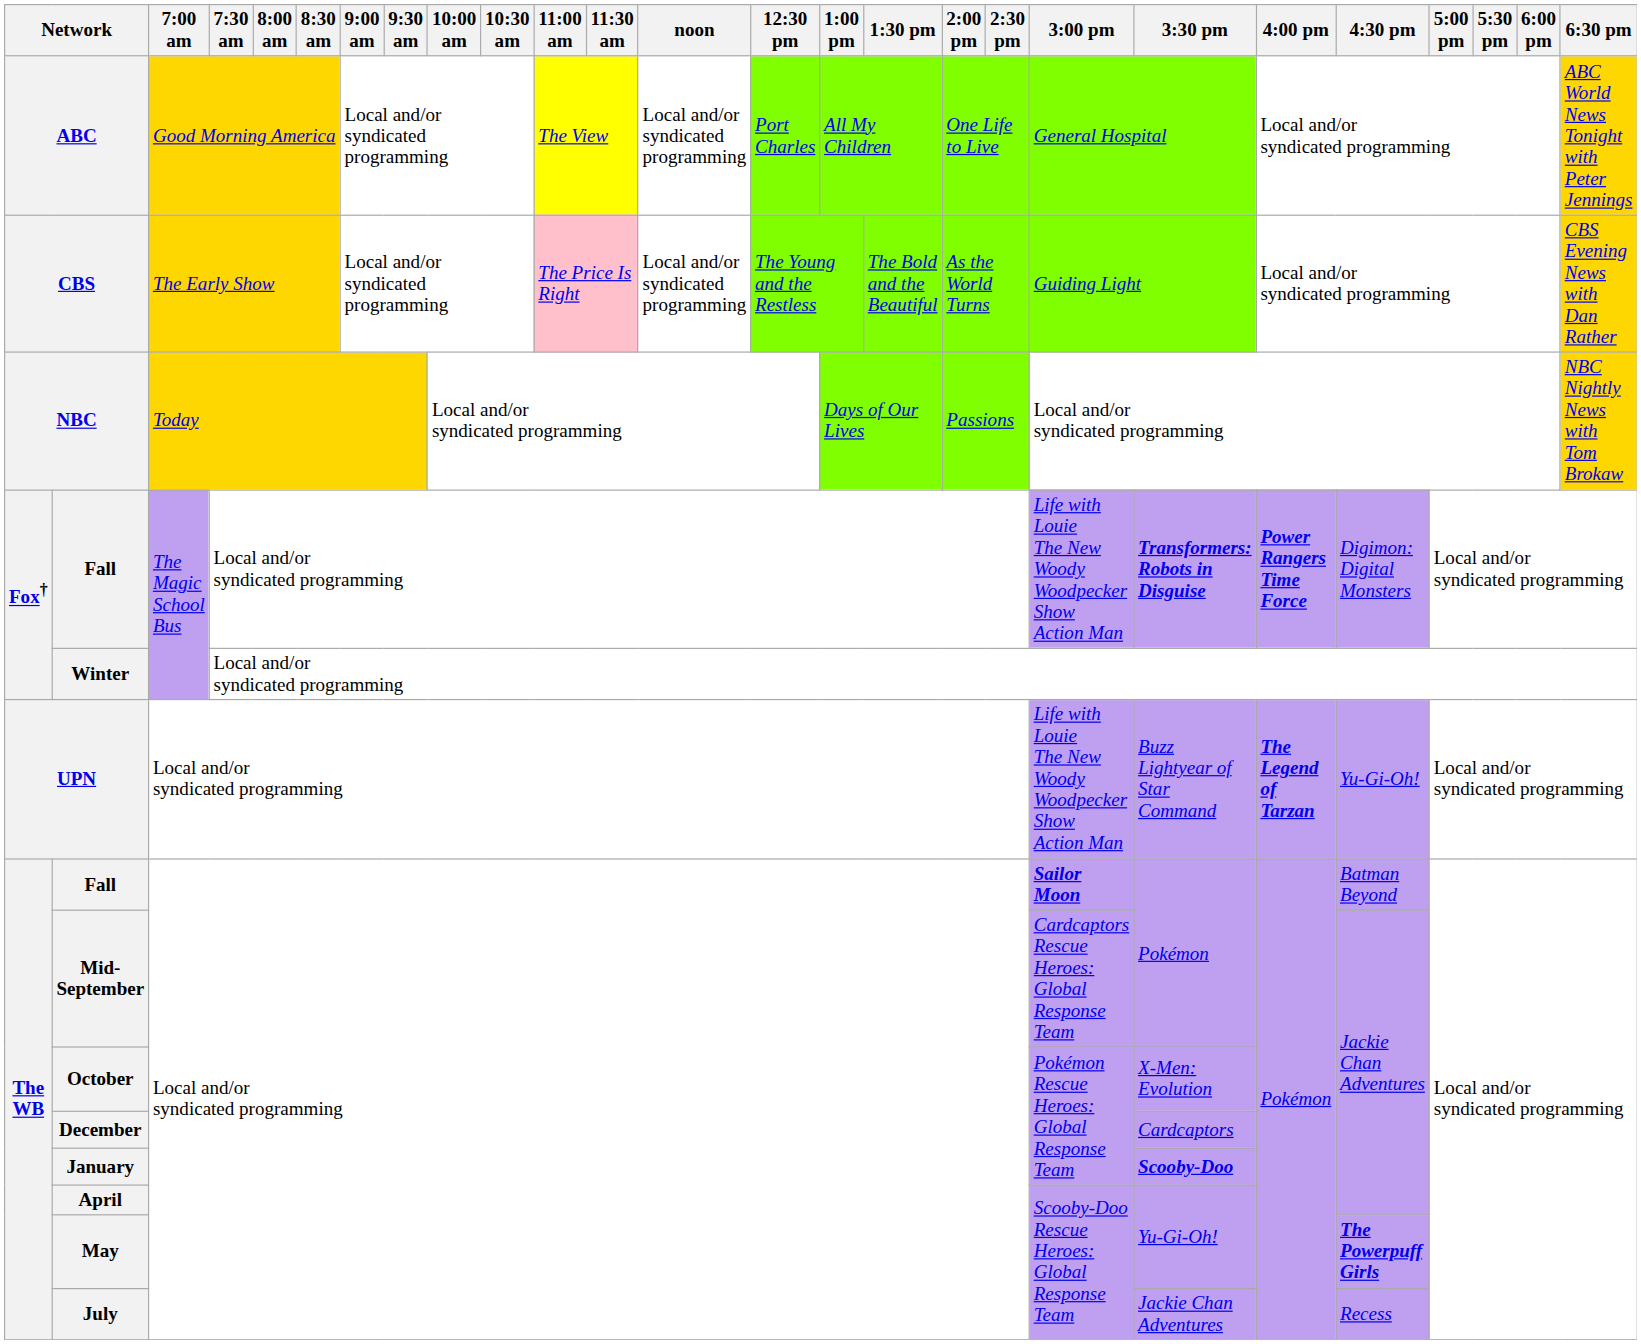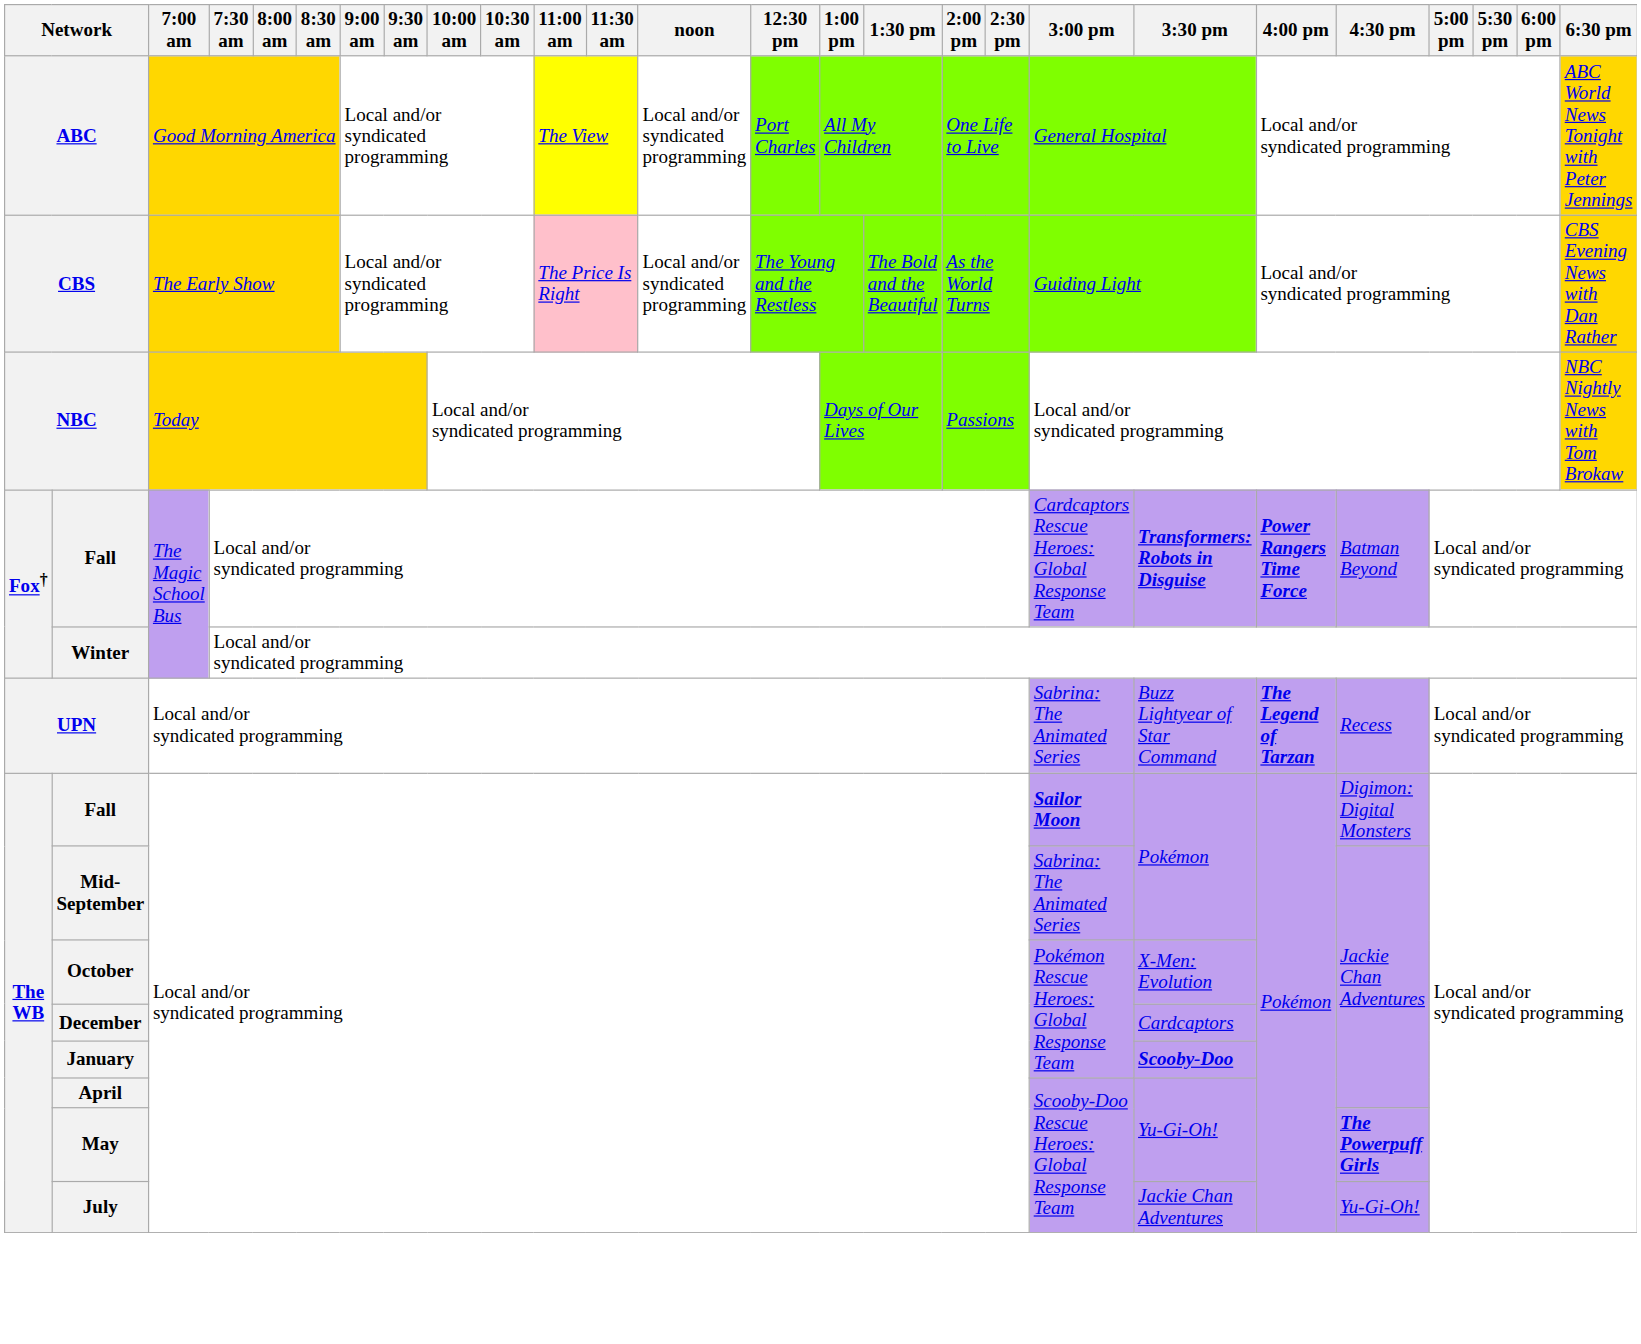Fox† / Fall | 3:00 pm: Life with Louie The New Woody Woodpecker Show Action Man -> Cardcaptors Rescue Heroes: Global Response Team
Fox† / Fall | 4:30 pm: Digimon: Digital Monsters -> Batman Beyond
UPN | 3:00 pm: Life with Louie The New Woody Woodpecker Show Action Man -> Sabrina: The Animated Series
UPN | 4:30 pm: Yu-Gi-Oh! -> Recess
The WB / Fall | 4:30 pm: Batman Beyond -> Digimon: Digital Monsters
Mid-September | 3:00 pm: Cardcaptors Rescue Heroes: Global Response Team -> Sabrina: The Animated Series
July | 4:30 pm: Recess -> Yu-Gi-Oh!
